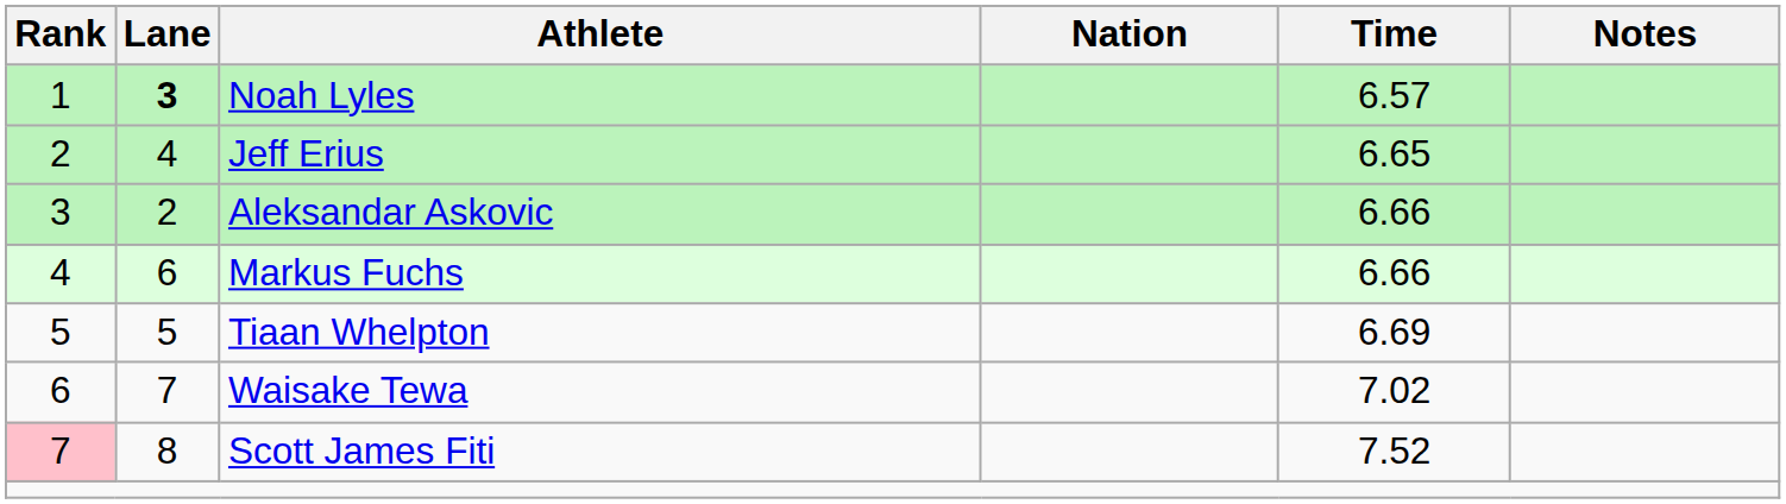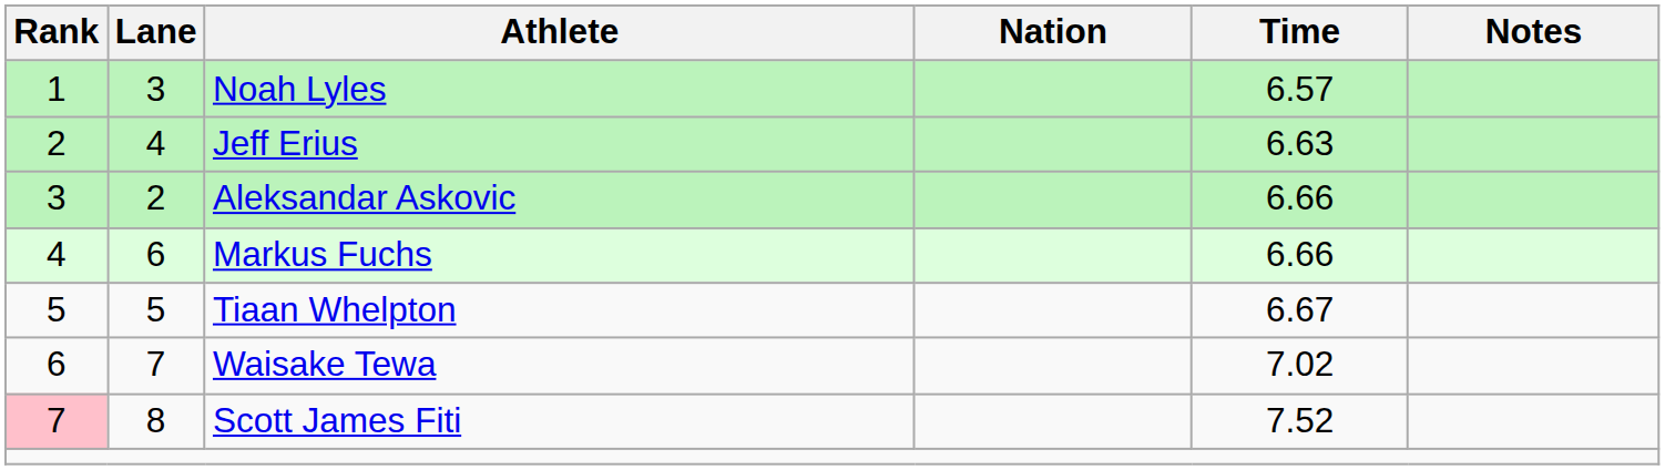Noah Lyles | Lane: bold -> normal
Jeff Erius | Time: 6.65 -> 6.63
Tiaan Whelpton | Time: 6.69 -> 6.67
